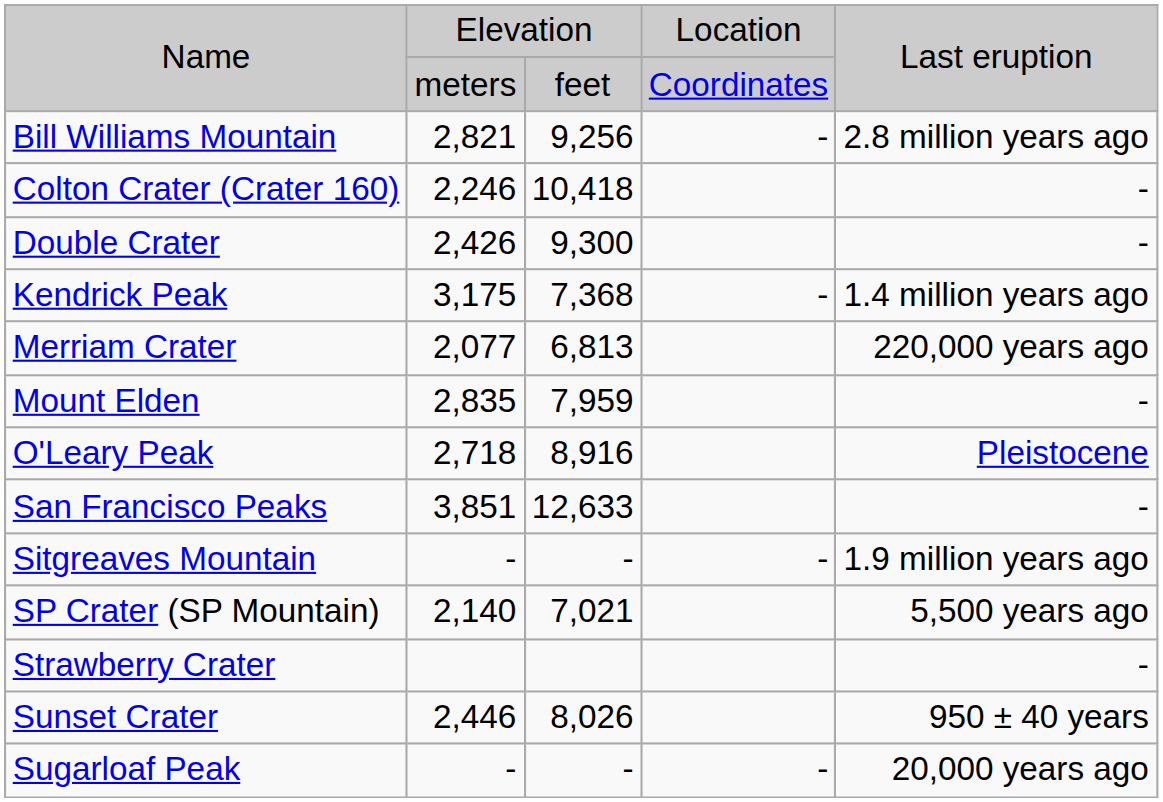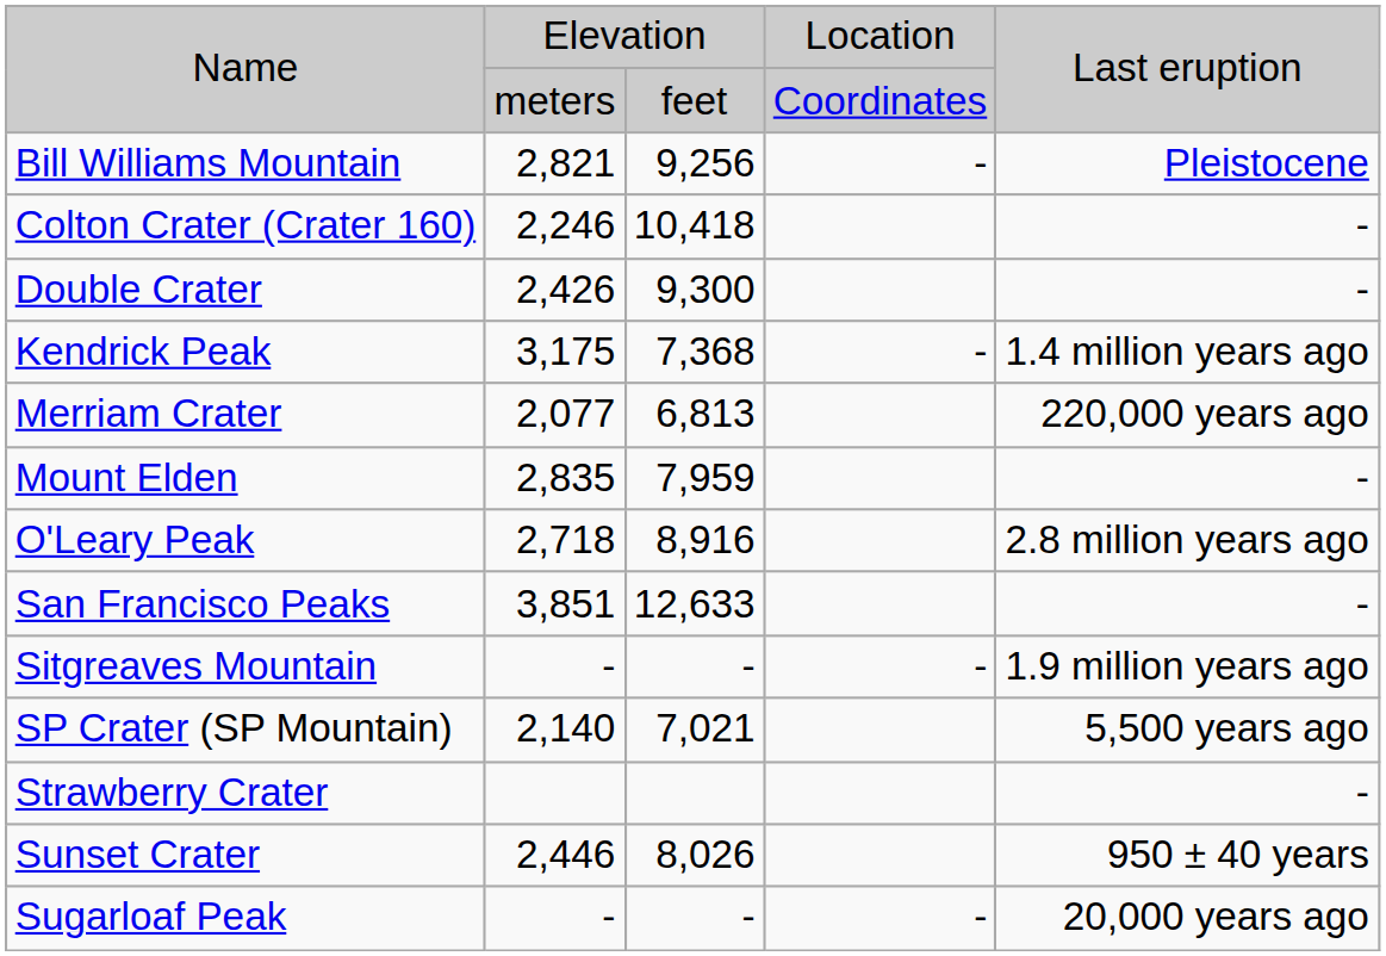Bill Williams Mountain | column 5: 2.8 million years ago -> Pleistocene
O'Leary Peak | column 5: Pleistocene -> 2.8 million years ago
